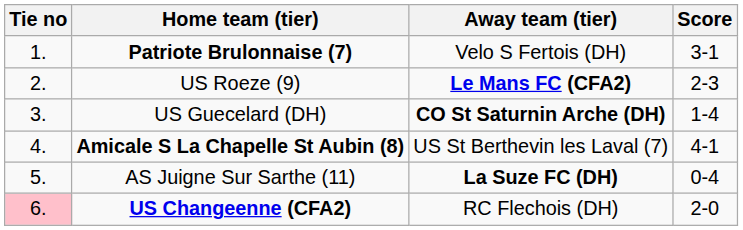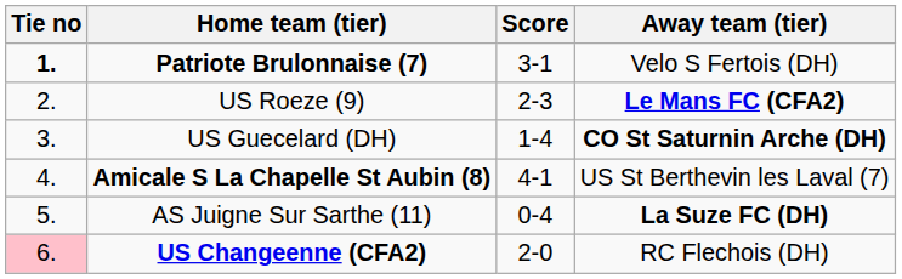columns swapped: Score <-> Away team (tier)
Patriote Brulonnaise (7) | Tie no: normal -> bold
